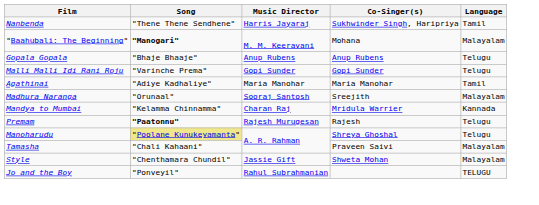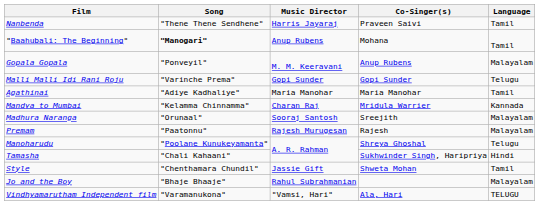Nanbenda | Co-Singer(s): Sukhwinder Singh, Haripriya -> Praveen Saivi
"Baahubali: The Beginning" | Music Director: M. M. Keeravani -> Anup Rubens
"Baahubali: The Beginning" | Language: Malayalam -> Tamil
Gopala Gopala | Song: "Bhaje Bhaaje" -> "Ponveyil"
Gopala Gopala | Music Director: Anup Rubens -> M. M. Keeravani
Gopala Gopala | Language: Telugu -> Malayalam
rows swapped: Mandya to Mumbai <-> Madhura Naranga
Premam | Song: bold -> normal
Premam | Language: Telugu -> Malayalam
Manoharudu | Song: khaki background -> no background
Tamasha | Co-Singer(s): Praveen Saivi -> Sukhwinder Singh, Haripriya
Tamasha | Language: Malayalam -> Hindi
Style | Language: Malayalam -> Tamil
Jo and the Boy | Song: "Ponveyil" -> "Bhaje Bhaaje"
Jo and the Boy | Language: TELUGU -> Malayalam
+ row: Vindhyamarutham Independent film | "Varamanukona" | "Vamsi, Hari" | Ala, Hari | TELUGU
